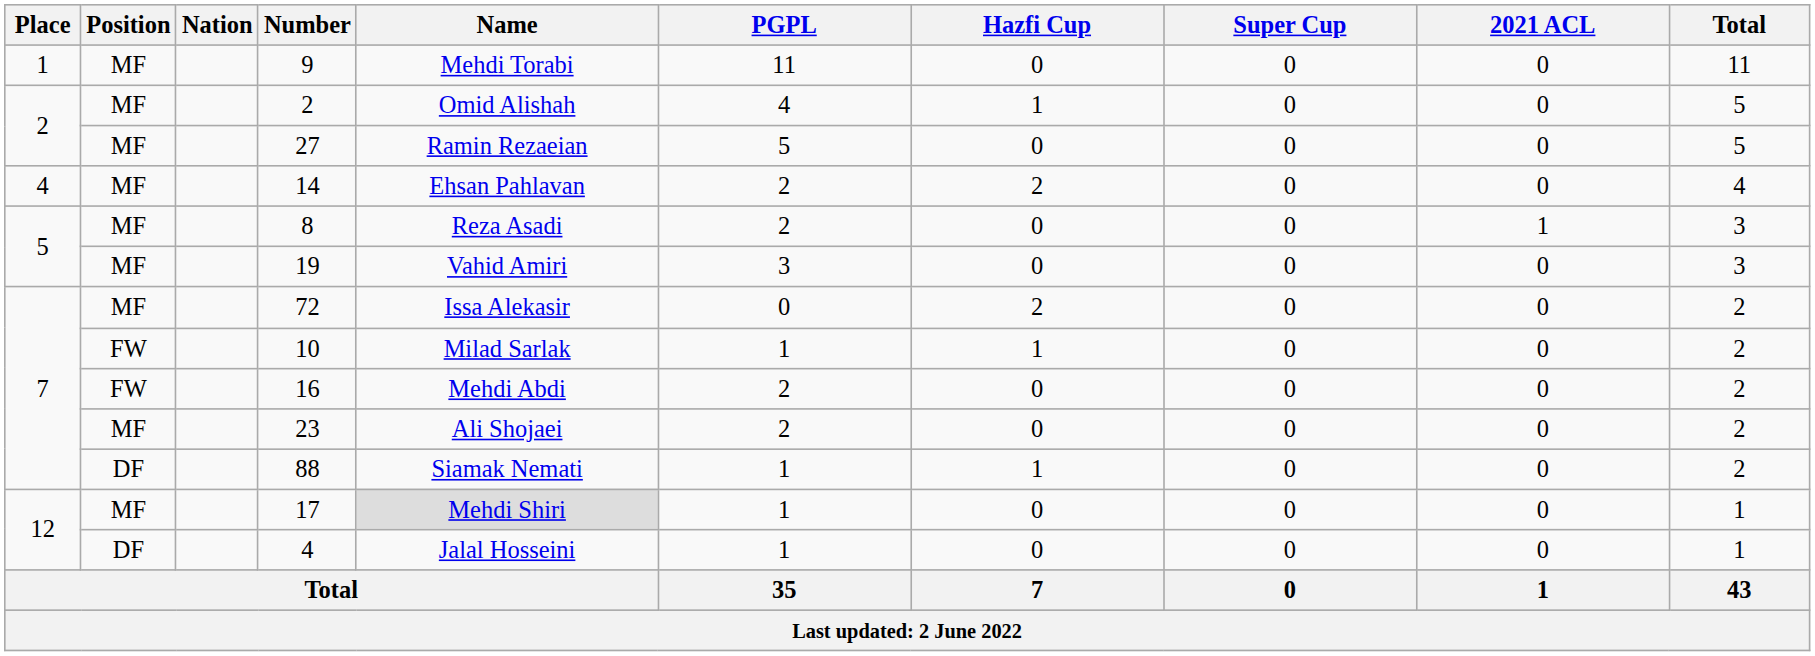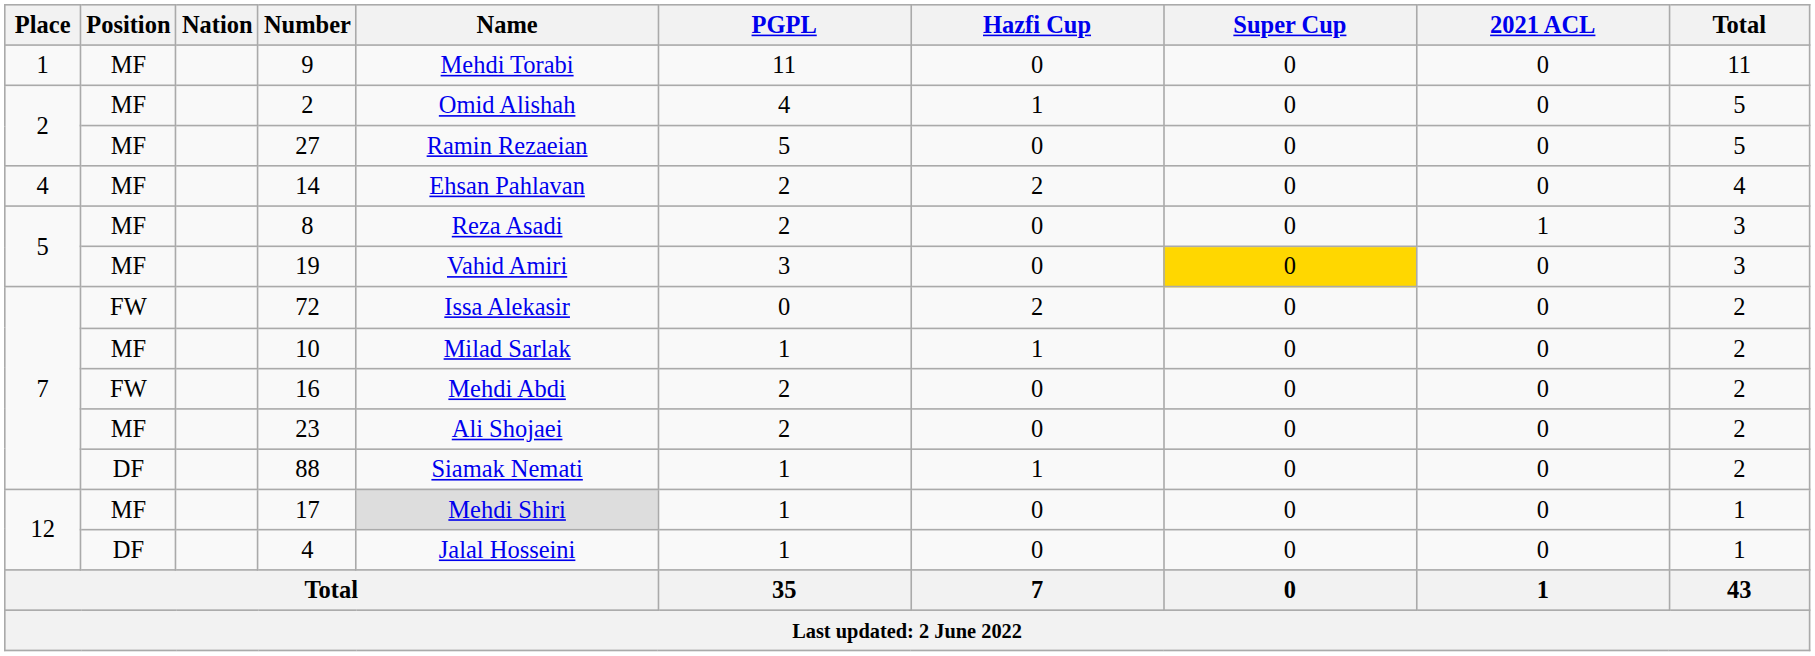19 | Super Cup: no background -> gold background
72 | Position: MF -> FW
10 | Position: FW -> MF
